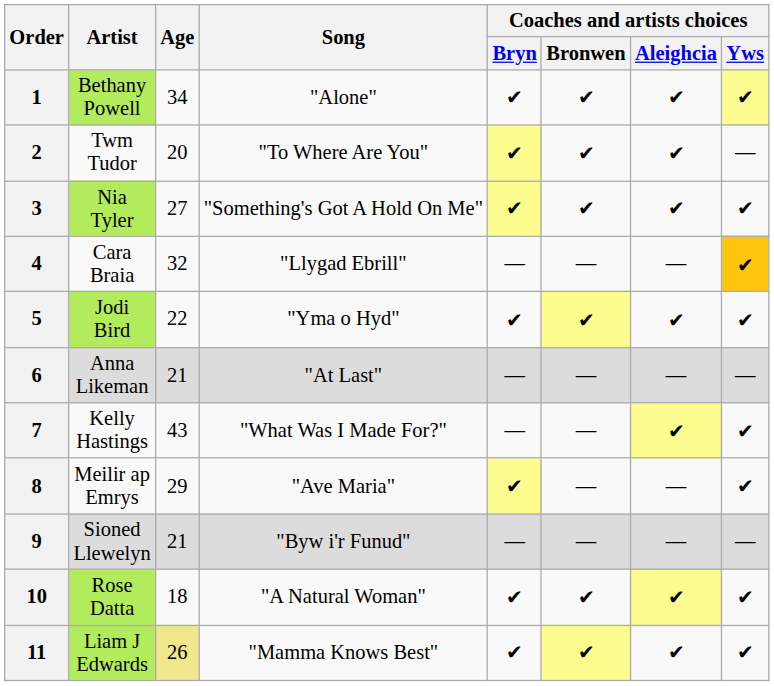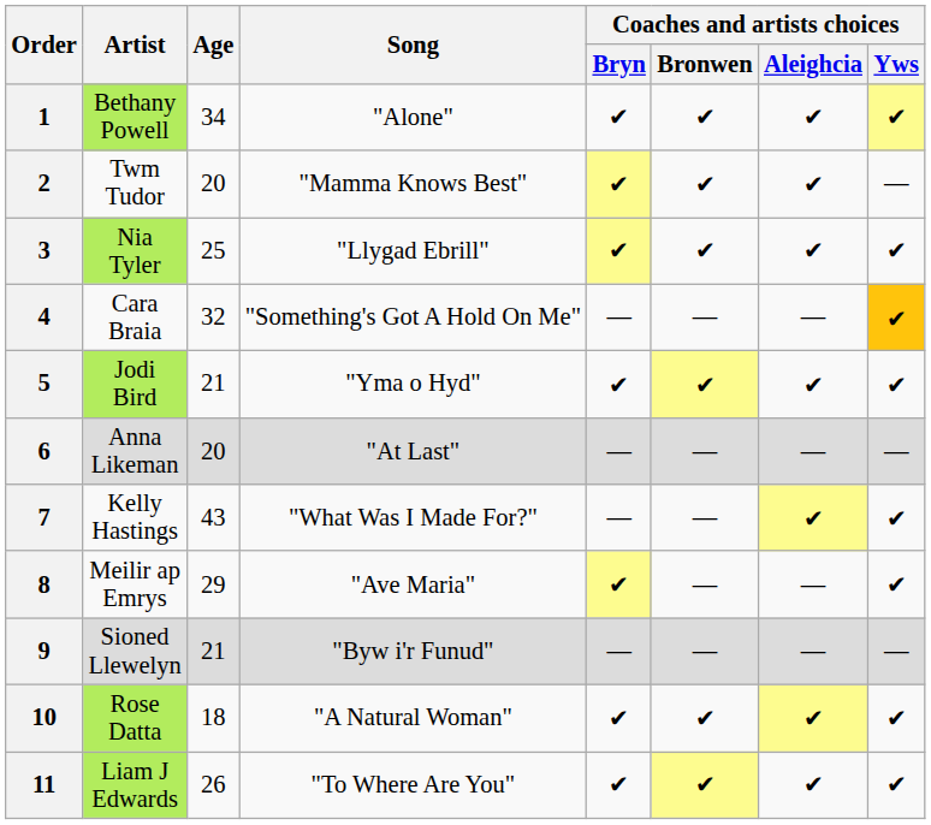2 | Song: "To Where Are You" -> "Mamma Knows Best"
3 | Age: 27 -> 25
3 | Song: "Something's Got A Hold On Me" -> "Llygad Ebrill"
4 | Song: "Llygad Ebrill" -> "Something's Got A Hold On Me"
5 | Age: 22 -> 21
6 | Age: 21 -> 20
11 | Age: khaki background -> no background
11 | Song: "Mamma Knows Best" -> "To Where Are You"
